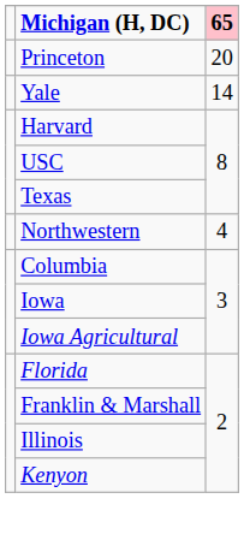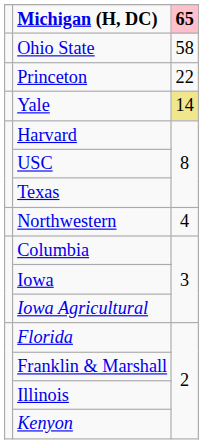+ row: Ohio State | 58
Princeton | column 3: 20 -> 22
Yale | column 3: no background -> khaki background
